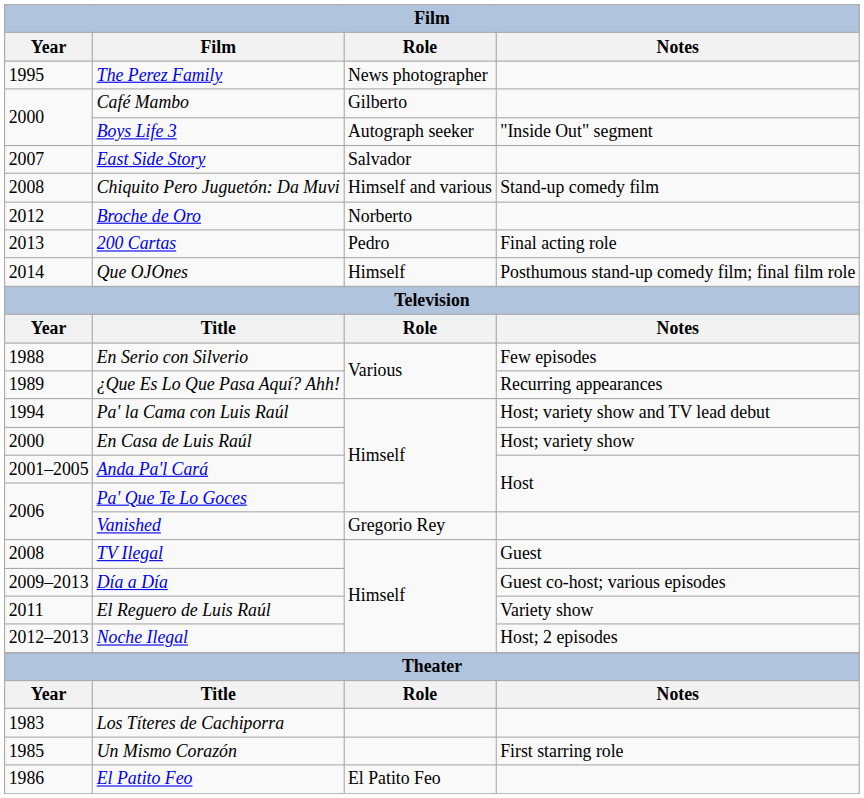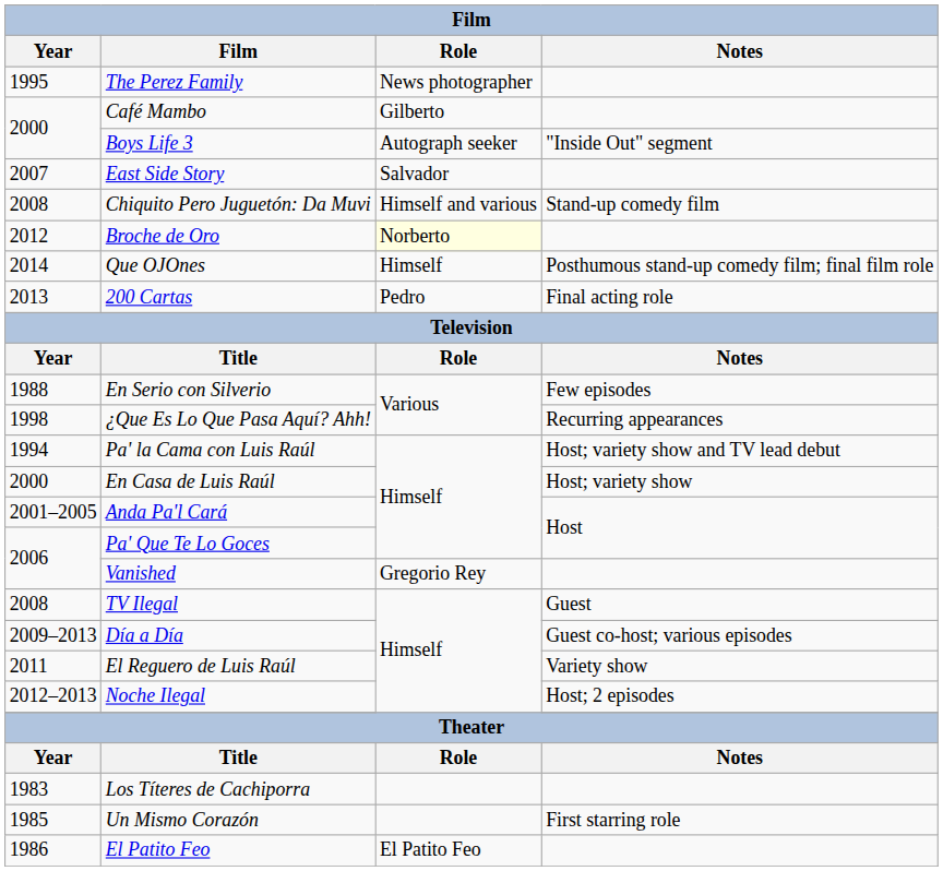Broche de Oro | Role: no background -> lightyellow background
rows swapped: 200 Cartas <-> Que OJOnes
¿Que Es Lo Que Pasa Aquí? Ahh! | Year: 1989 -> 1998
